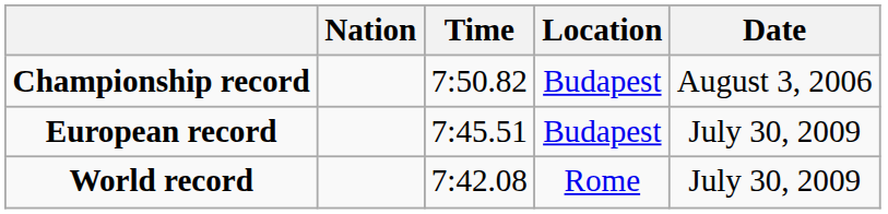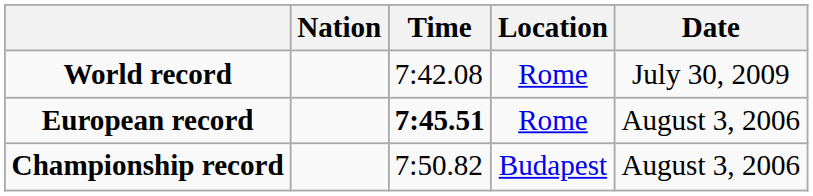rows swapped: World record <-> Championship record
European record | Time: normal -> bold
European record | Location: Budapest -> Rome
European record | Date: July 30, 2009 -> August 3, 2006
